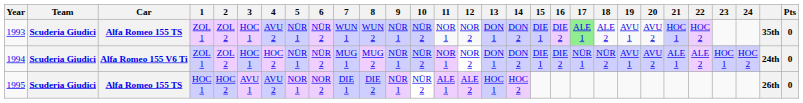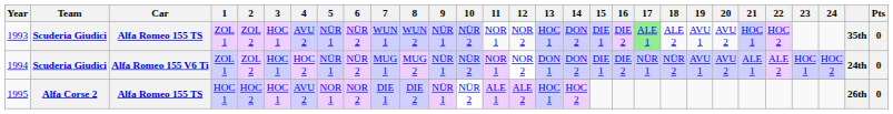1993 | 13: DON 1 -> HOC 1
1995 | Team: Scuderia Giudici -> Alfa Corse 2
1995 | 3: AVU 1 -> HOC 1
